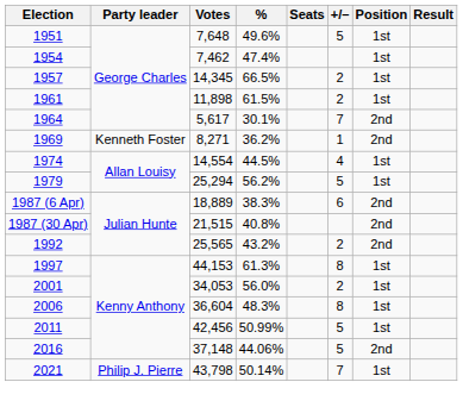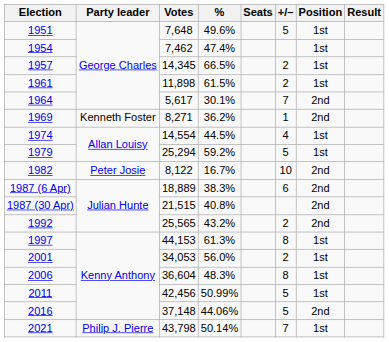1979 | %: 56.2% -> 59.2%
+ row: 1982 | Peter Josie | 8,122 | 16.7% | 10 | 2nd
